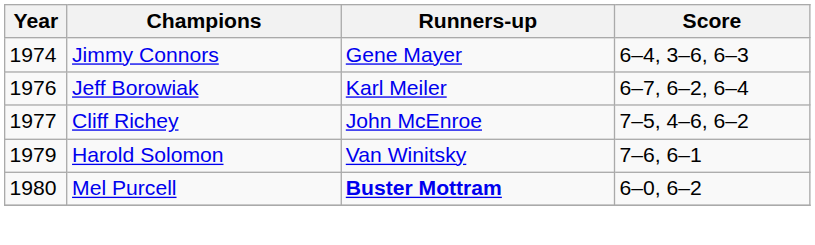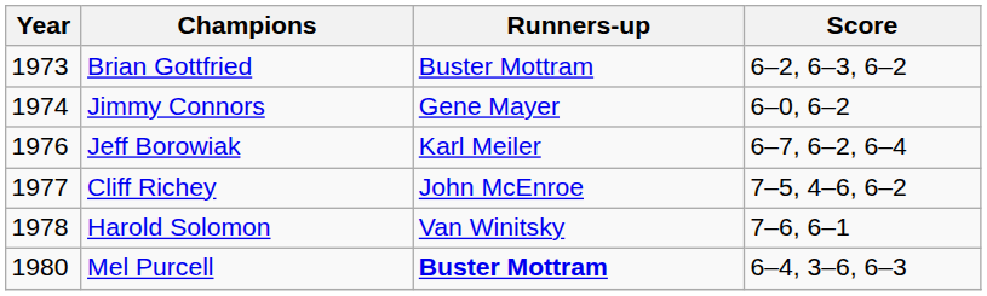+ row: 1973 | Brian Gottfried | Buster Mottram | 6–2, 6–3, 6–2
Jimmy Connors | Score: 6–4, 3–6, 6–3 -> 6–0, 6–2
Harold Solomon | Year: 1979 -> 1978
Mel Purcell | Score: 6–0, 6–2 -> 6–4, 3–6, 6–3
